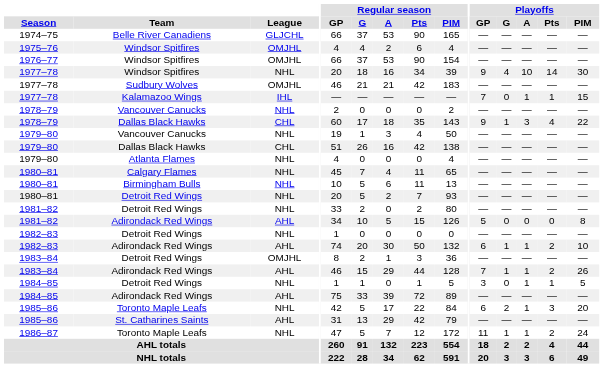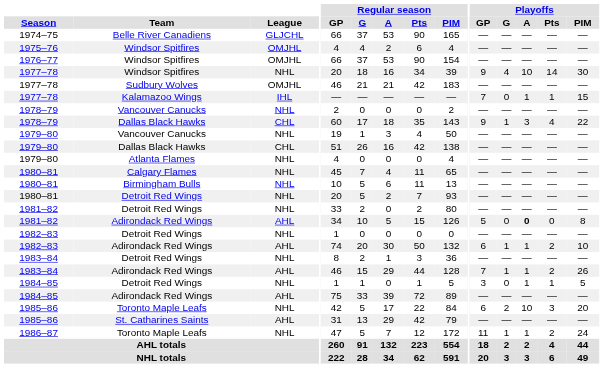1981–82 / Adirondack Red Wings | Playoffs / A: normal -> bold
1983–84 / Detroit Red Wings | League: OMJHL -> NHL
1985–86 / Toronto Maple Leafs | Playoffs / A: 1 -> 10
